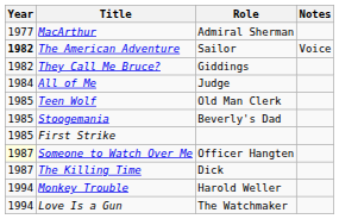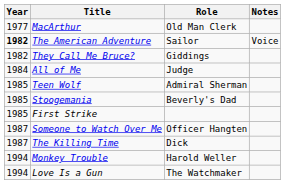MacArthur | Role: Admiral Sherman -> Old Man Clerk
Teen Wolf | Role: Old Man Clerk -> Admiral Sherman
Someone to Watch Over Me | Year: lightyellow background -> no background
